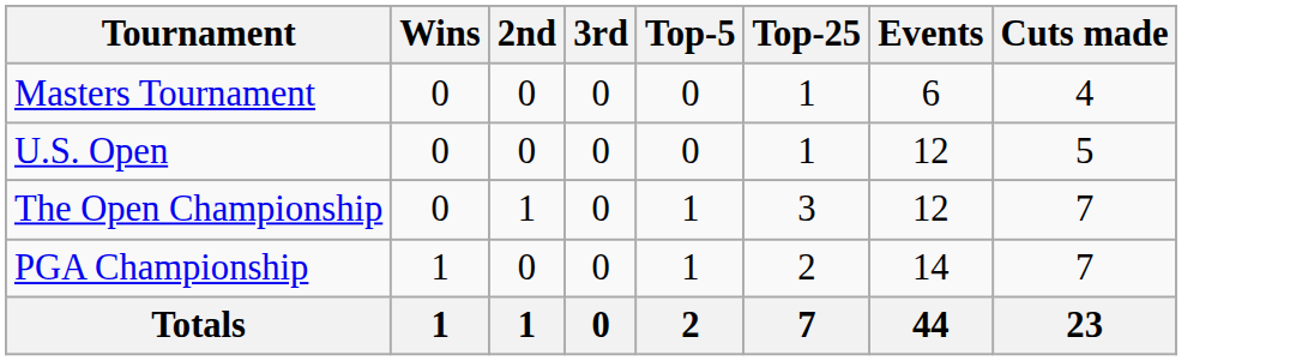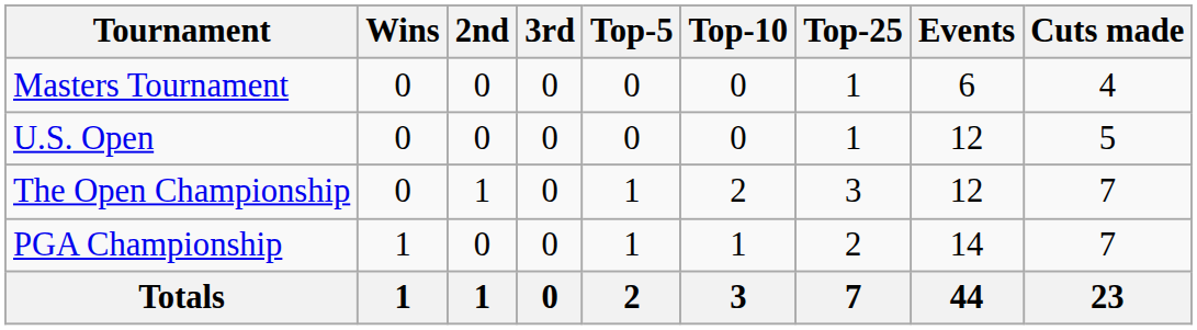+ column: Top-10 | 0 | 0 | 2 | 1 | 3
